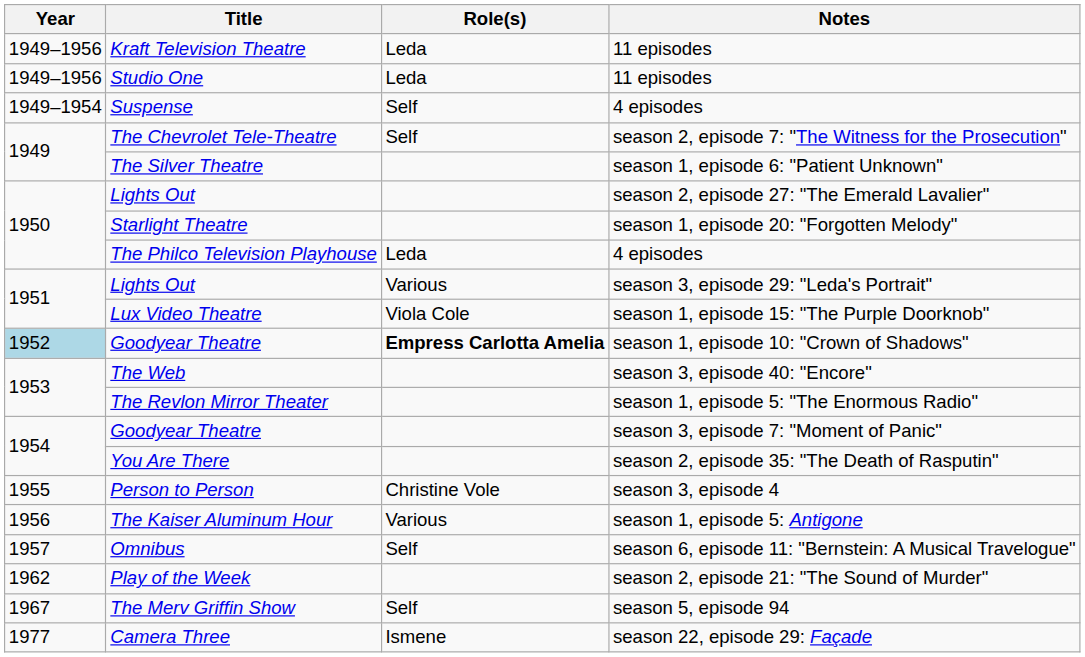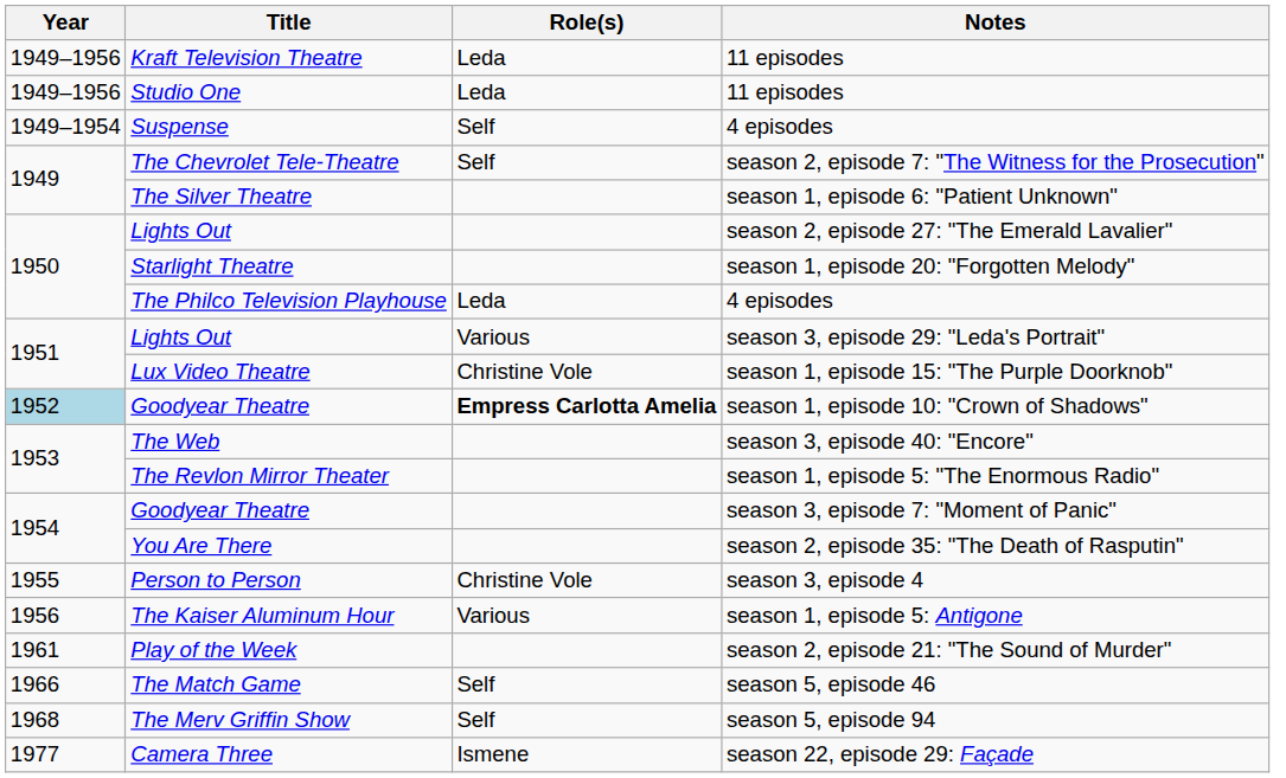Lux Video Theatre | Role(s): Viola Cole -> Christine Vole
- row: 1957 | Omnibus | Self | season 6, episode 11: "Bernstein: A Musical Travelogue"
Play of the Week | Year: 1962 -> 1961
+ row: 1966 | The Match Game | Self | season 5, episode 46
The Merv Griffin Show | Year: 1967 -> 1968
